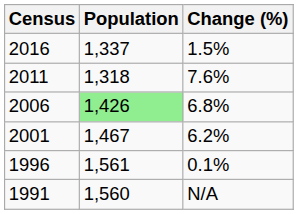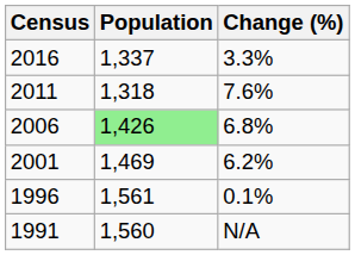2016 | Change (%): 1.5% -> 3.3%
2001 | Population: 1,467 -> 1,469
